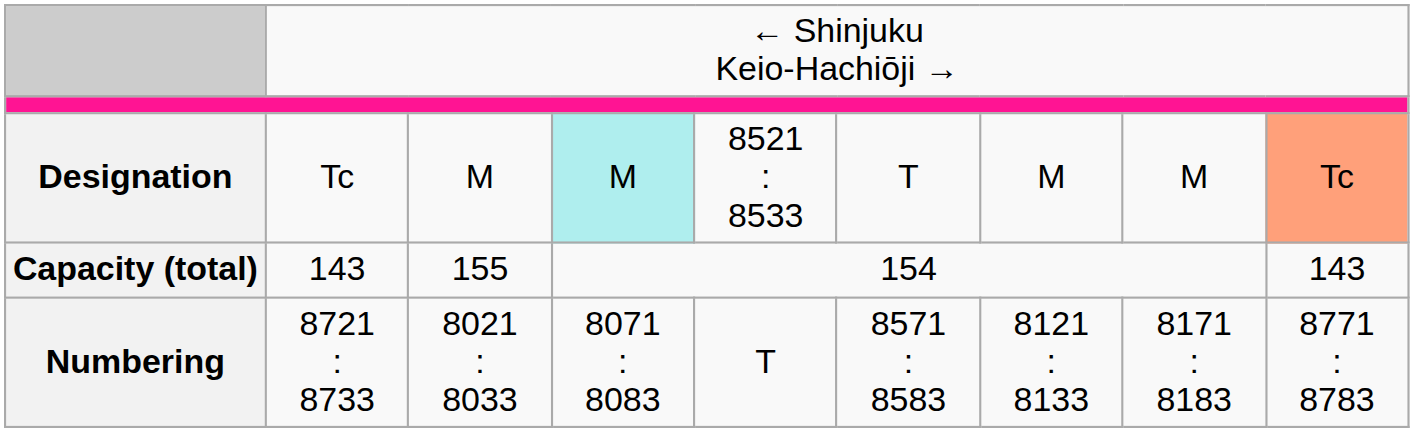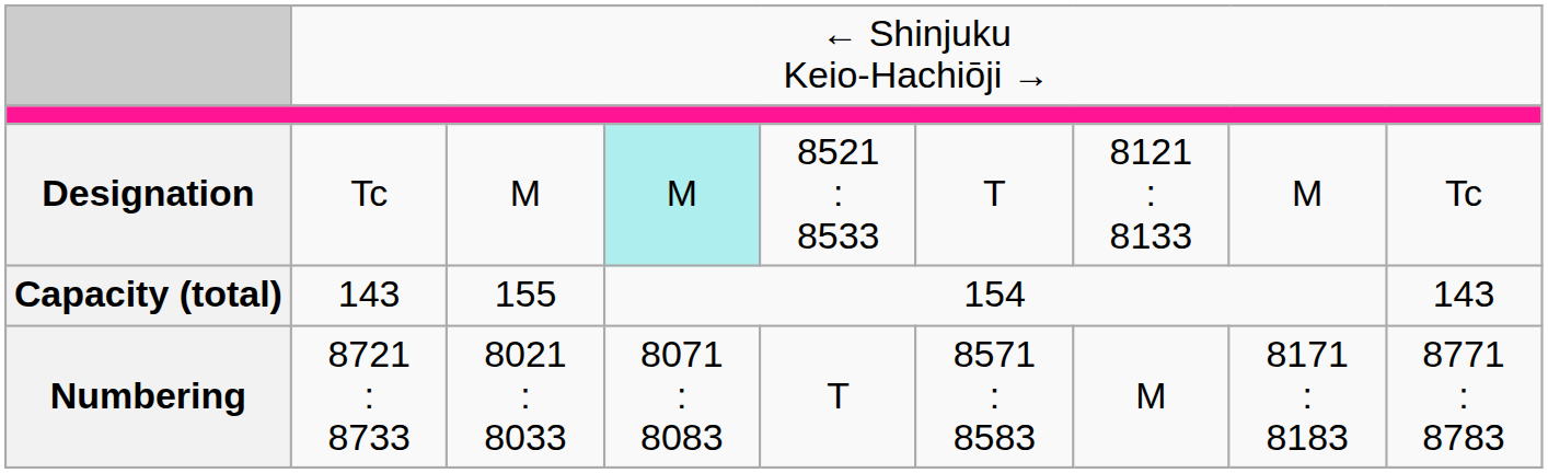Designation | column 7: M -> 8121 : 8133
Designation | column 9: lightsalmon background -> no background
Numbering | column 7: 8121 : 8133 -> M
